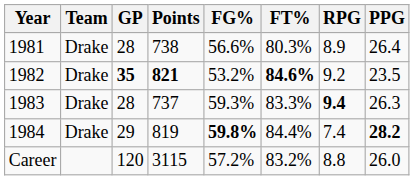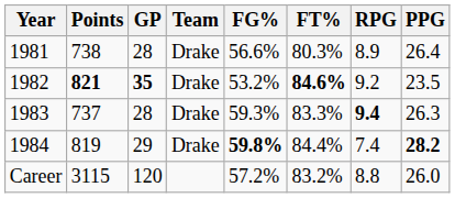columns swapped: Team <-> Points
